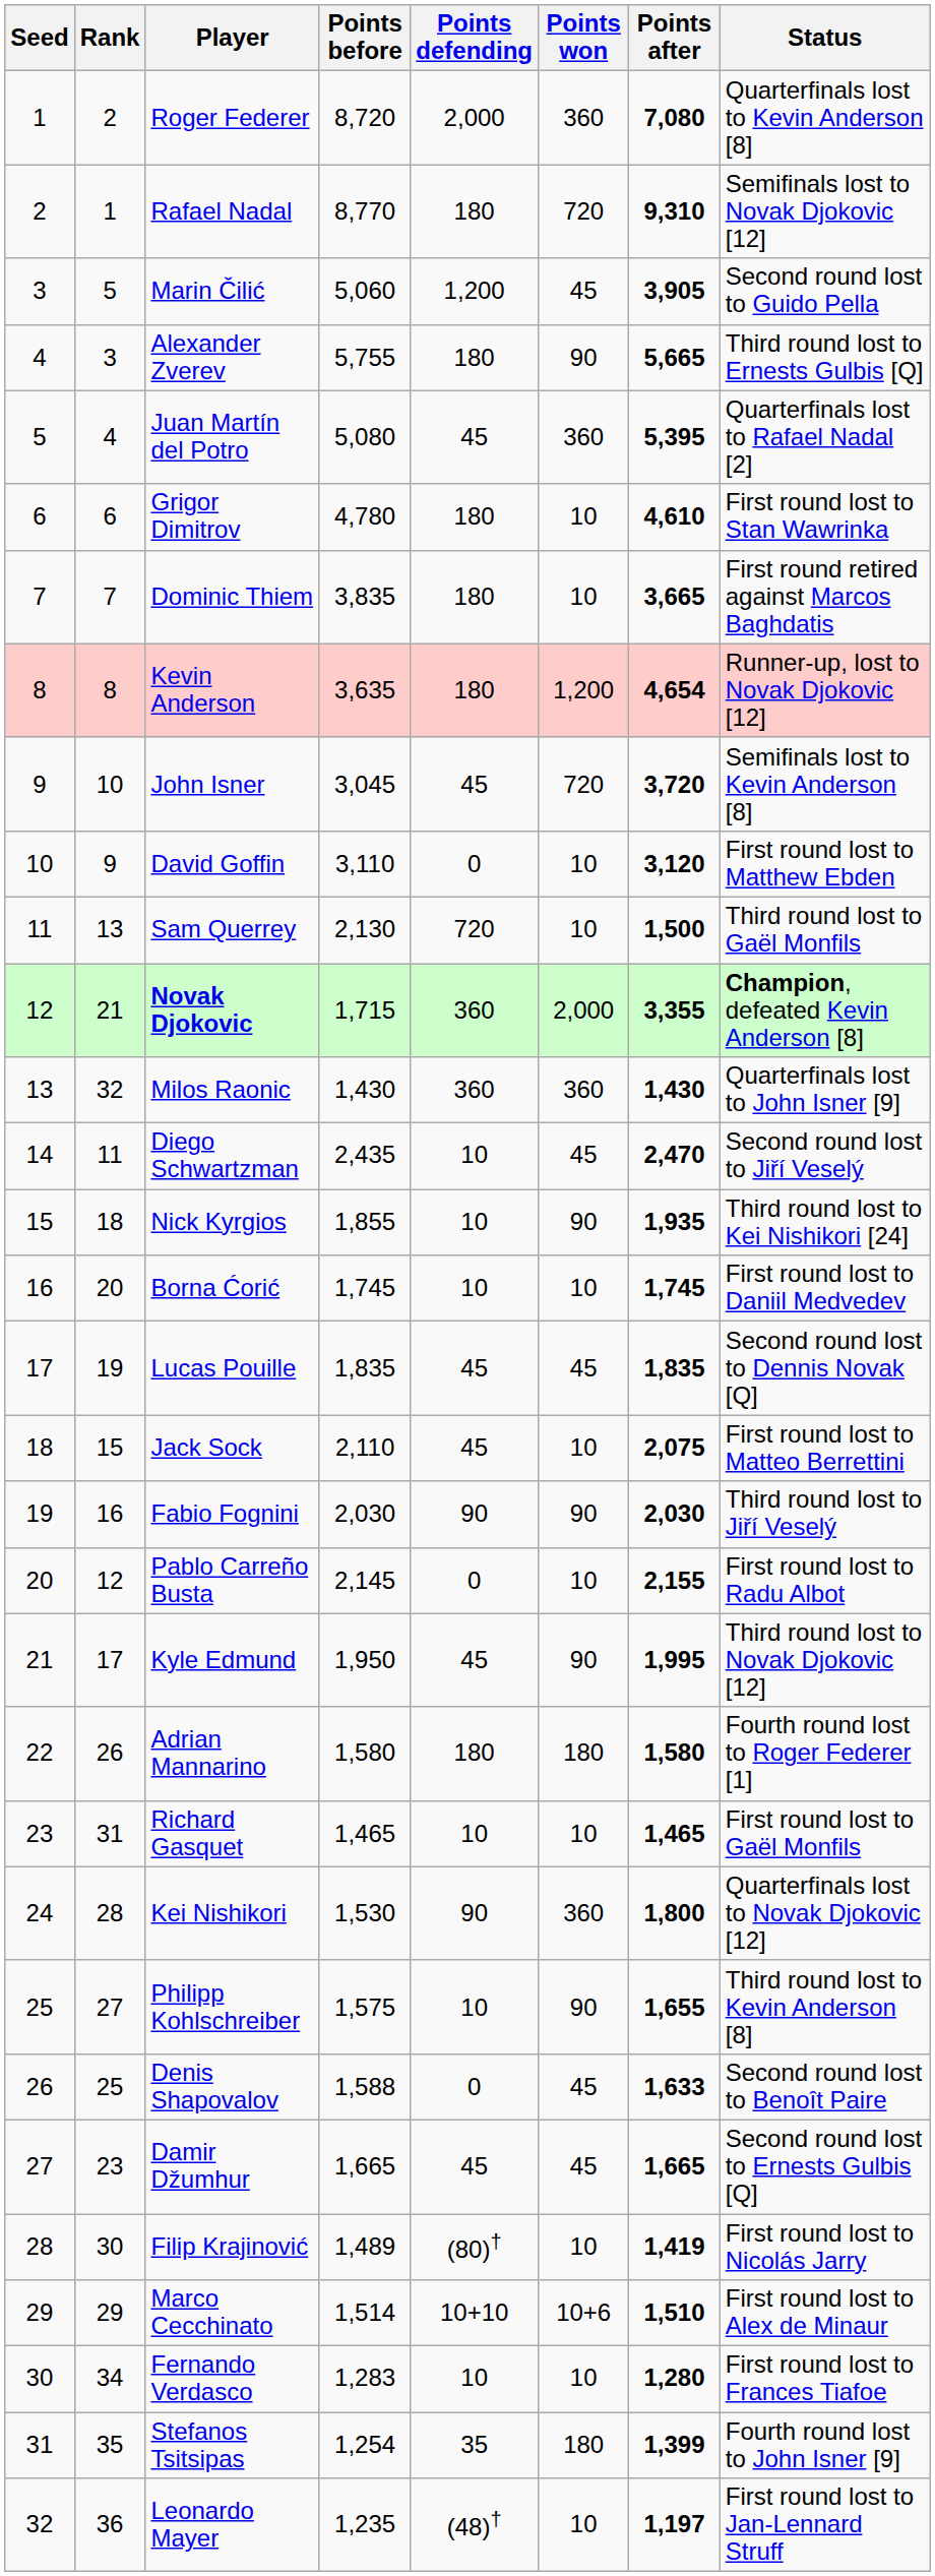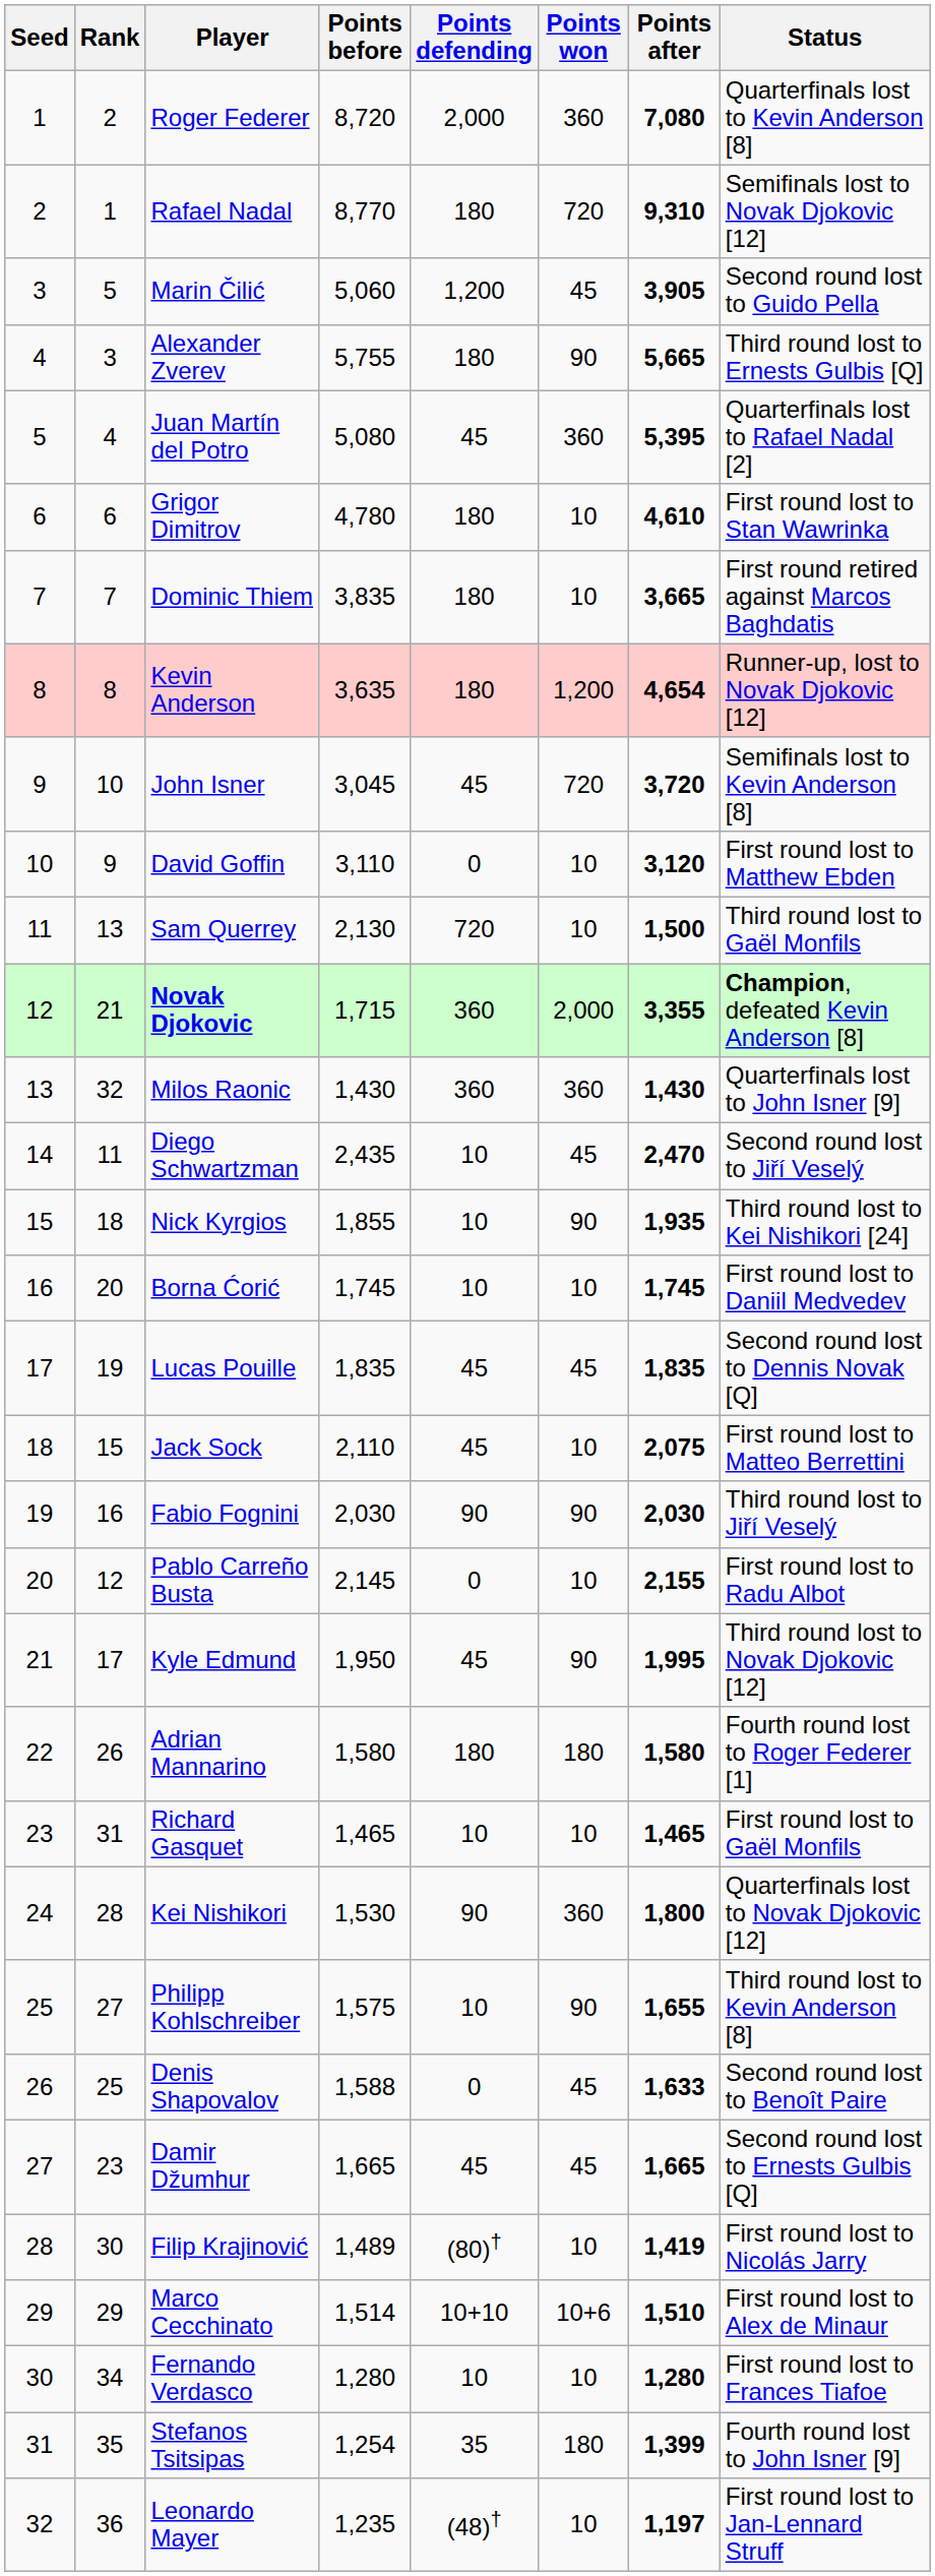Fernando Verdasco | Points before: 1,283 -> 1,280
